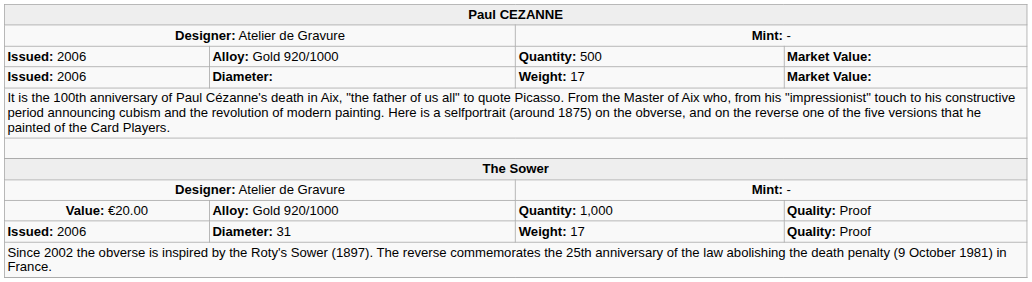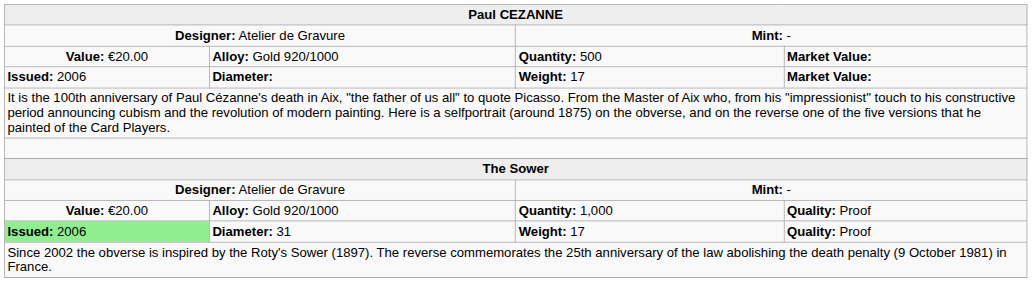Alloy: Gold 920/1000 / Quantity: 500 | column 1: Issued: 2006 -> Value: €20.00
Diameter: 31 | column 1: no background -> lightgreen background
